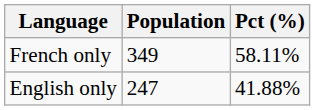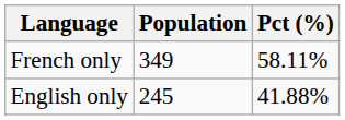English only | Population: 247 -> 245
